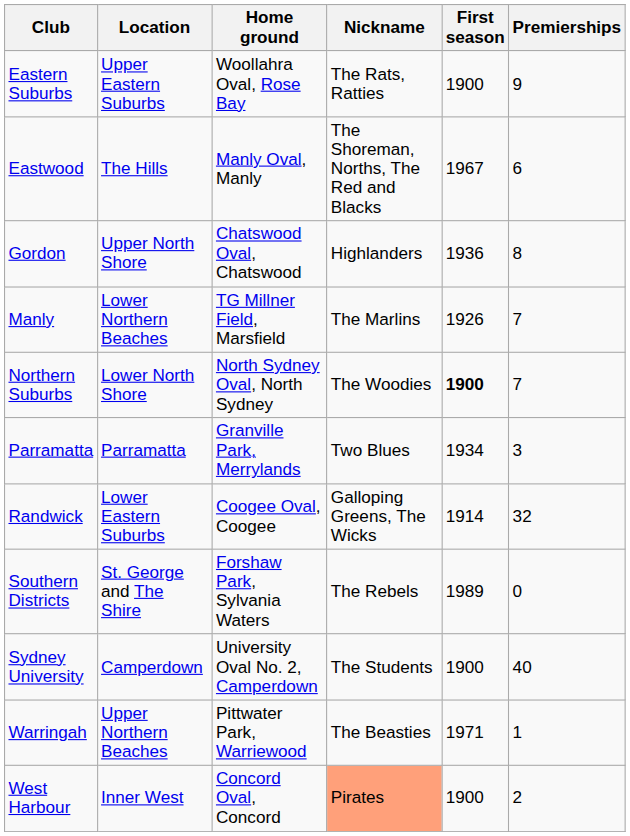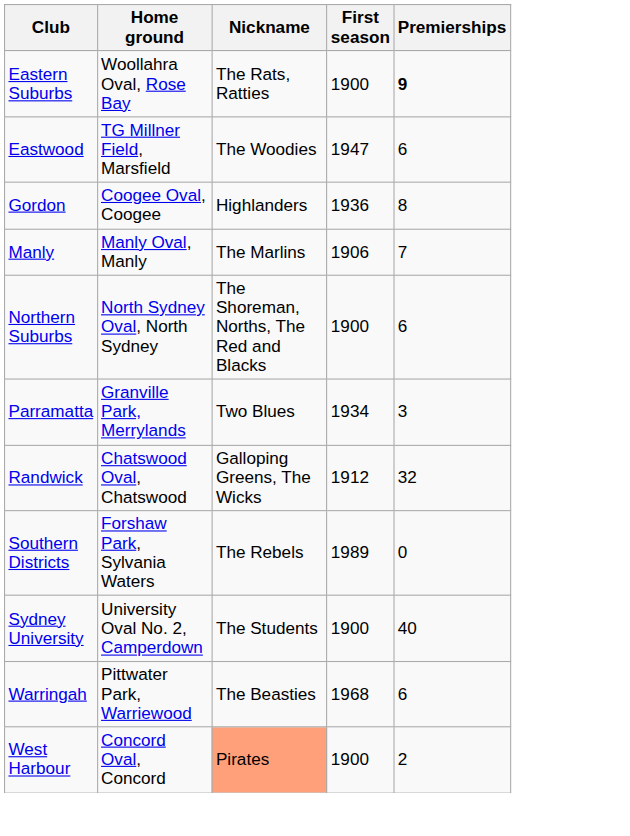- column: Location | Upper Eastern Suburbs | The Hills | Upper North Shore | Lower Northern Beaches | Lower North Shore | Parramatta | Lower Eastern Suburbs | St. George and The Shire | Camperdown | Upper Northern Beaches | Inner West
Eastern Suburbs | Premierships: normal -> bold
Eastwood | Home ground: Manly Oval, Manly -> TG Millner Field, Marsfield
Eastwood | Nickname: The Shoreman, Norths, The Red and Blacks -> The Woodies
Eastwood | First season: 1967 -> 1947
Gordon | Home ground: Chatswood Oval, Chatswood -> Coogee Oval, Coogee
Manly | Home ground: TG Millner Field, Marsfield -> Manly Oval, Manly
Manly | First season: 1926 -> 1906
Northern Suburbs | Nickname: The Woodies -> The Shoreman, Norths, The Red and Blacks
Northern Suburbs | First season: bold -> normal
Northern Suburbs | Premierships: 7 -> 6
Randwick | Home ground: Coogee Oval, Coogee -> Chatswood Oval, Chatswood
Randwick | First season: 1914 -> 1912
Warringah | First season: 1971 -> 1968
Warringah | Premierships: 1 -> 6
